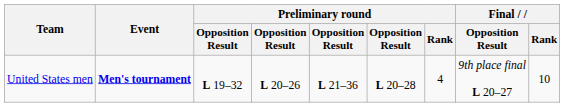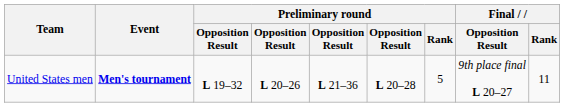United States men | Preliminary round / Rank: 4 -> 5
United States men | Final / Rank: 10 -> 11
